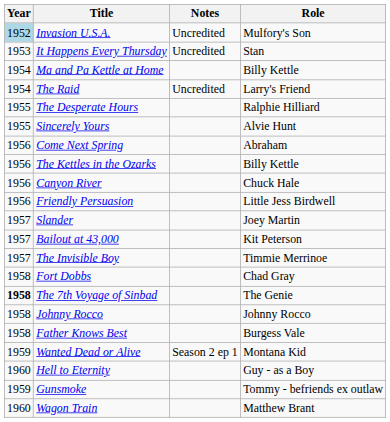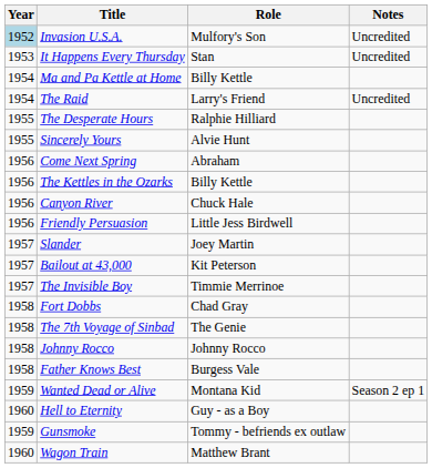columns swapped: Role <-> Notes
The 7th Voyage of Sinbad | Year: bold -> normal
